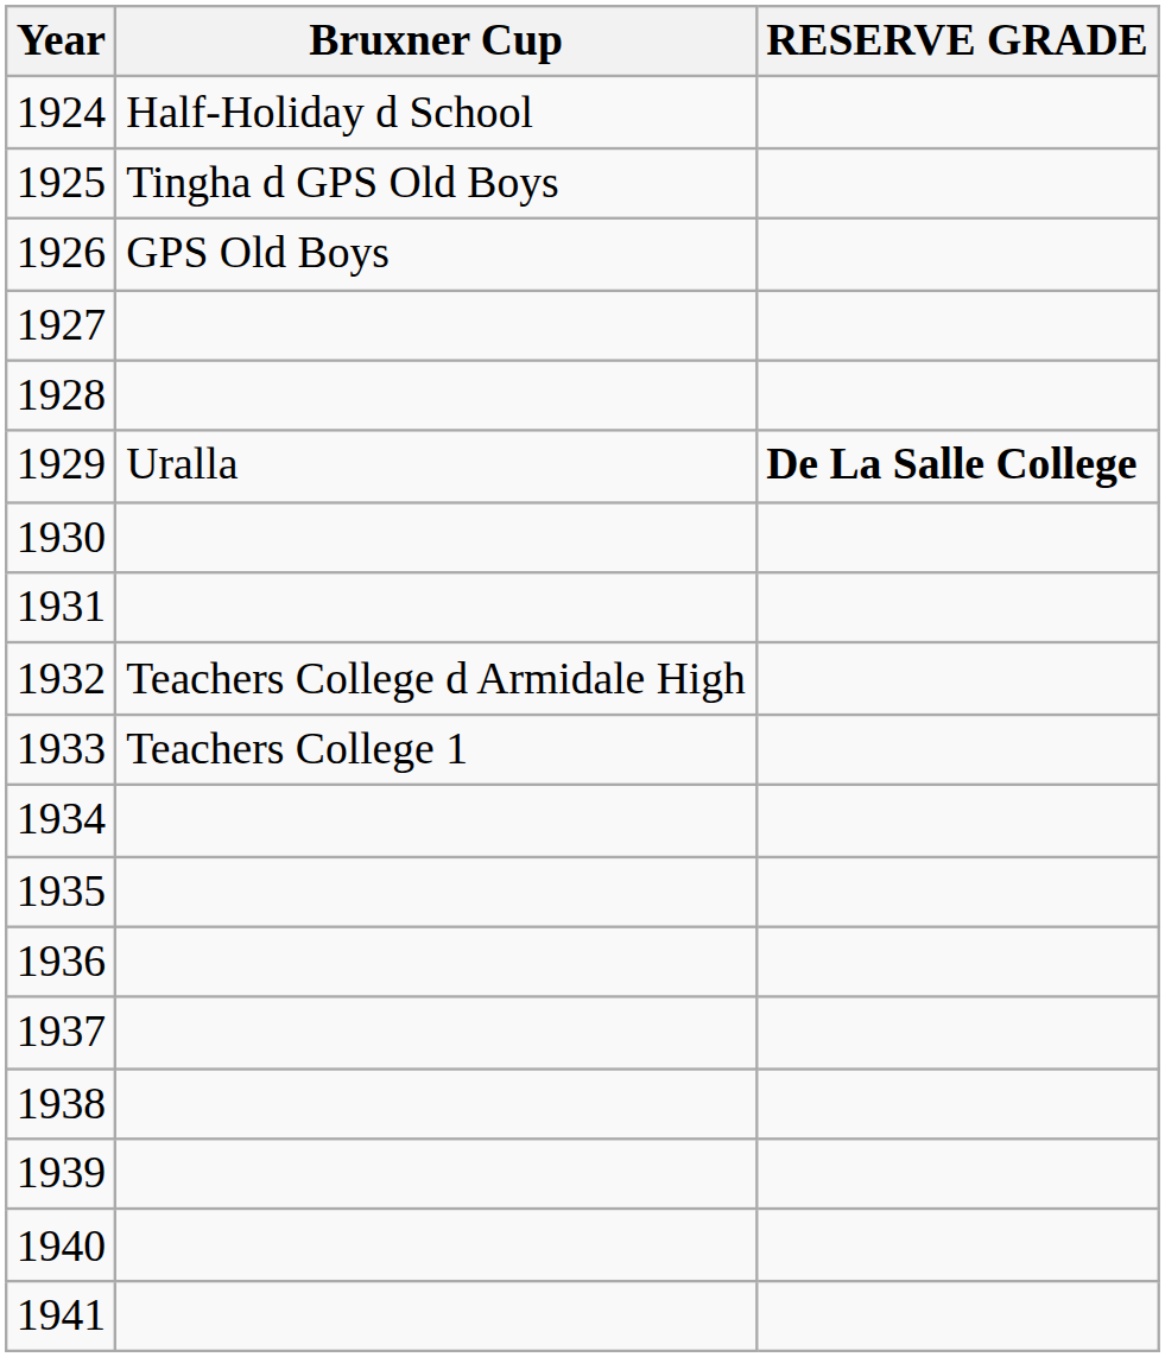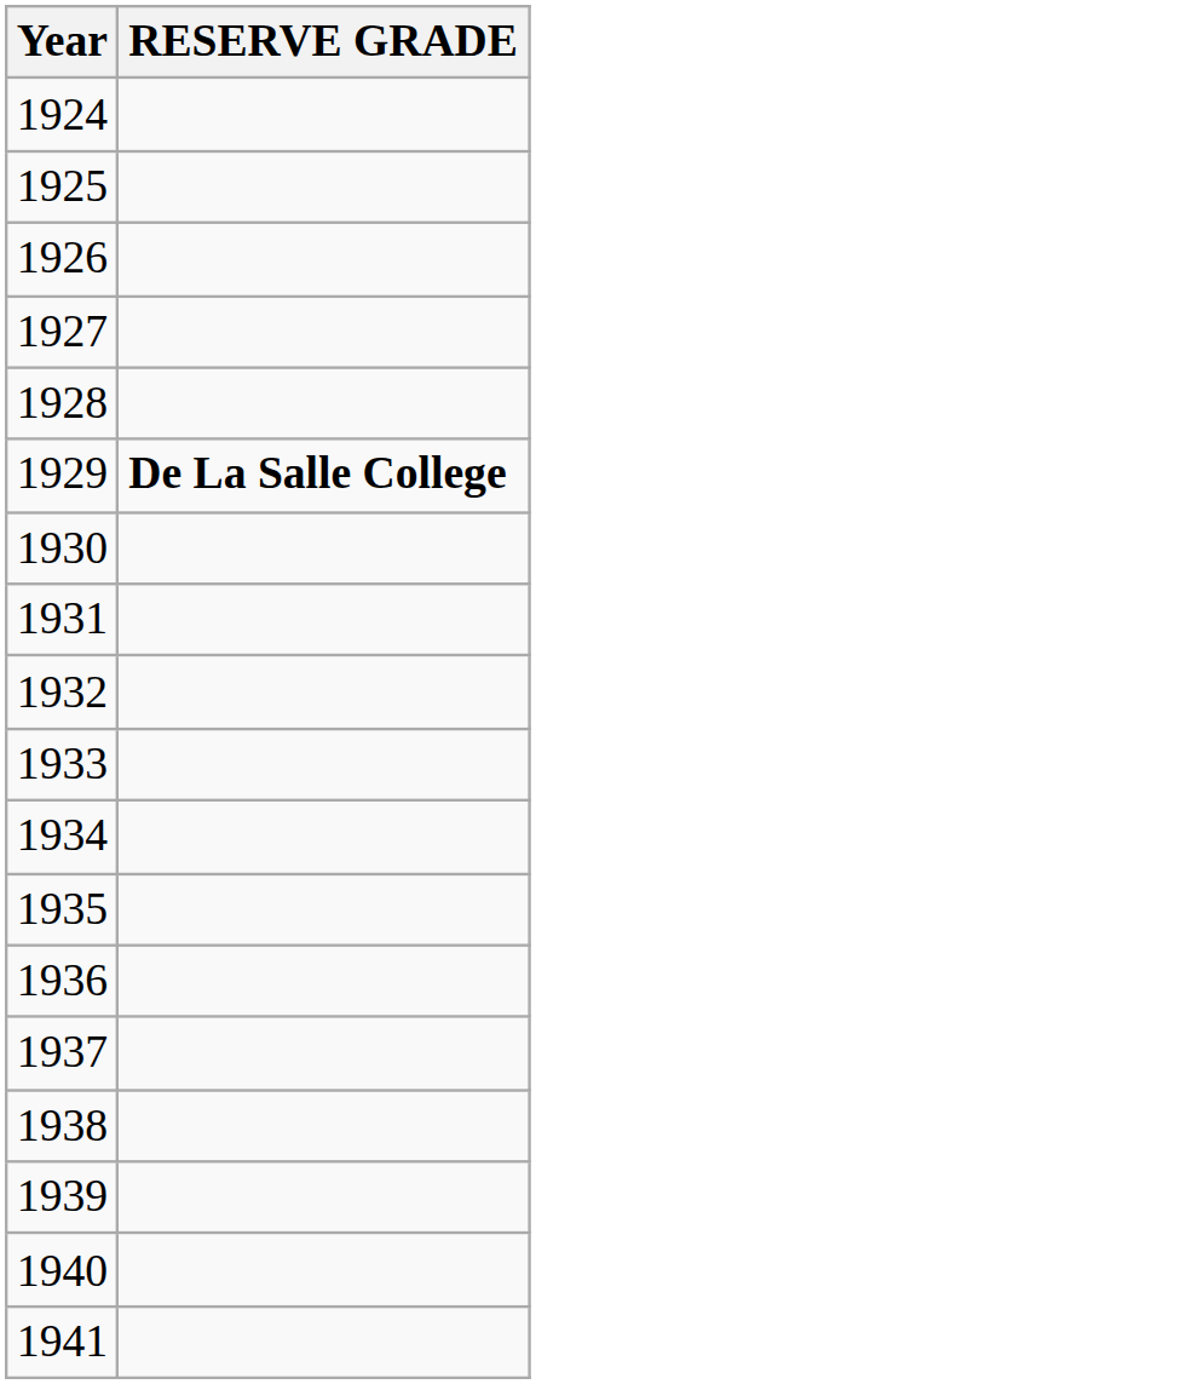- column: Bruxner Cup | Half-Holiday d School | Tingha d GPS Old Boys | GPS Old Boys | Uralla | Teachers College d Armidale High | Teachers College 1
